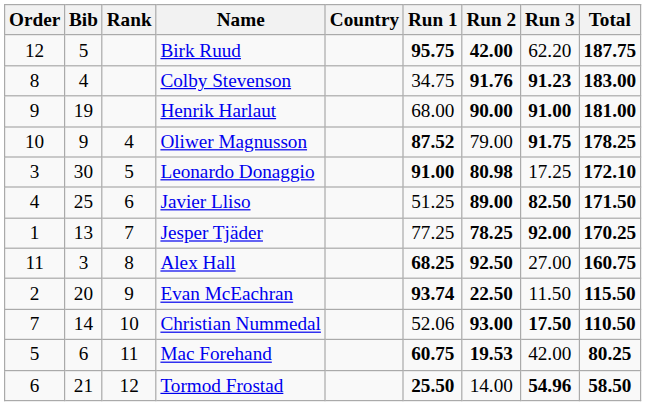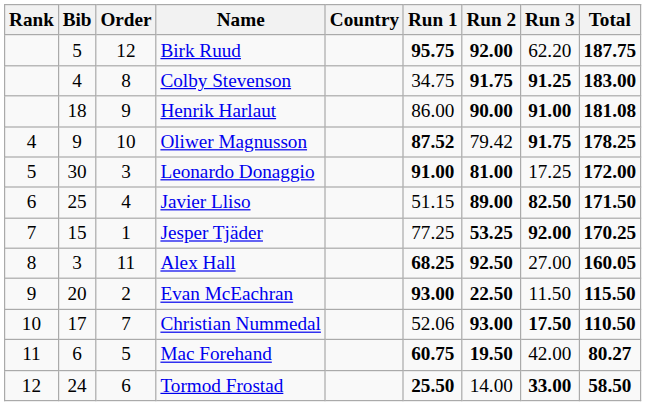columns swapped: Rank <-> Order
Birk Ruud | Run 2: 42.00 -> 92.00
Colby Stevenson | Run 2: 91.76 -> 91.75
Colby Stevenson | Run 3: 91.23 -> 91.25
Henrik Harlaut | Bib: 19 -> 18
Henrik Harlaut | Run 1: 68.00 -> 86.00
Henrik Harlaut | Total: 181.00 -> 181.08
Oliwer Magnusson | Run 2: 79.00 -> 79.42
Leonardo Donaggio | Run 2: 80.98 -> 81.00
Leonardo Donaggio | Total: 172.10 -> 172.00
Javier Lliso | Run 1: 51.25 -> 51.15
Jesper Tjäder | Bib: 13 -> 15
Jesper Tjäder | Run 2: 78.25 -> 53.25
Alex Hall | Total: 160.75 -> 160.05
Evan McEachran | Run 1: 93.74 -> 93.00
Christian Nummedal | Bib: 14 -> 17
Mac Forehand | Run 2: 19.53 -> 19.50
Mac Forehand | Total: 80.25 -> 80.27
Tormod Frostad | Bib: 21 -> 24
Tormod Frostad | Run 3: 54.96 -> 33.00
